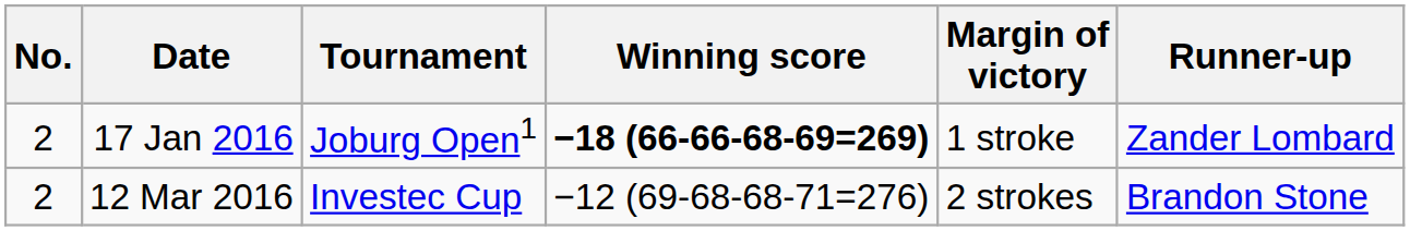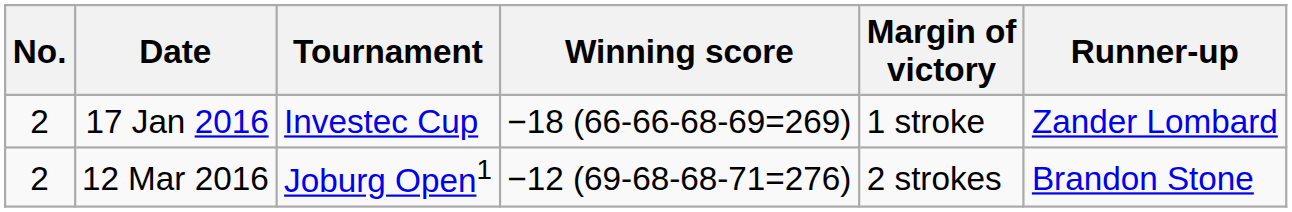17 Jan 2016 | Tournament: Joburg Open1 -> Investec Cup
17 Jan 2016 | Winning score: bold -> normal
12 Mar 2016 | Tournament: Investec Cup -> Joburg Open1
